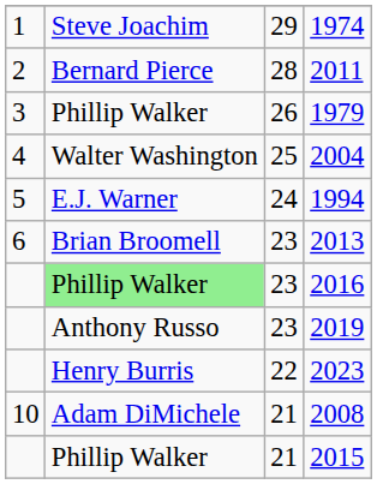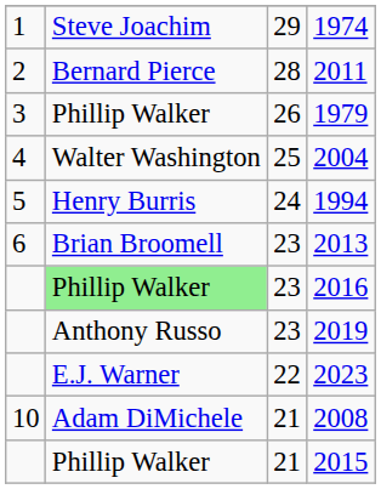1994 | column 2: E.J. Warner -> Henry Burris
2023 | column 2: Henry Burris -> E.J. Warner
